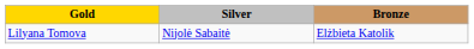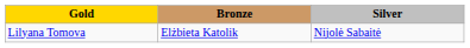columns swapped: Silver <-> Bronze
